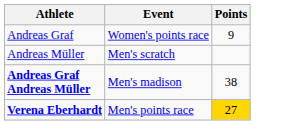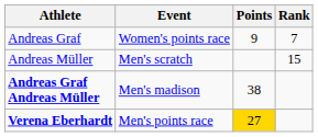+ column: Rank | 7 | 15
